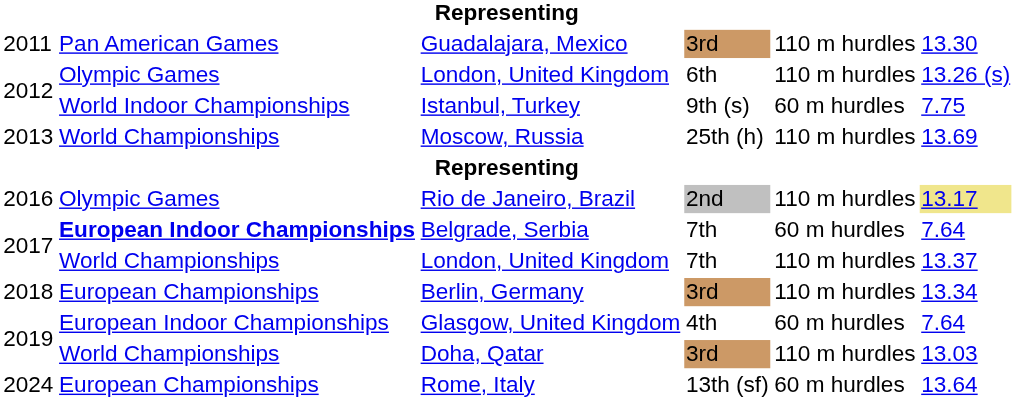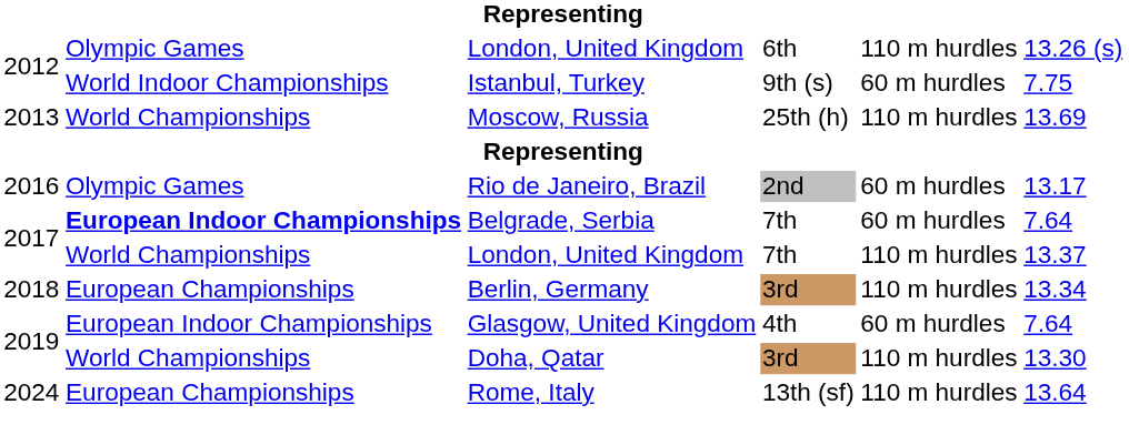- row: 2011 | Pan American Games | Guadalajara, Mexico | 3rd | 110 m hurdles | 13.30
Rio de Janeiro, Brazil | column 5: 110 m hurdles -> 60 m hurdles
Rio de Janeiro, Brazil | column 6: khaki background -> no background
Doha, Qatar | column 6: 13.03 -> 13.30
Rome, Italy | column 5: 60 m hurdles -> 110 m hurdles
